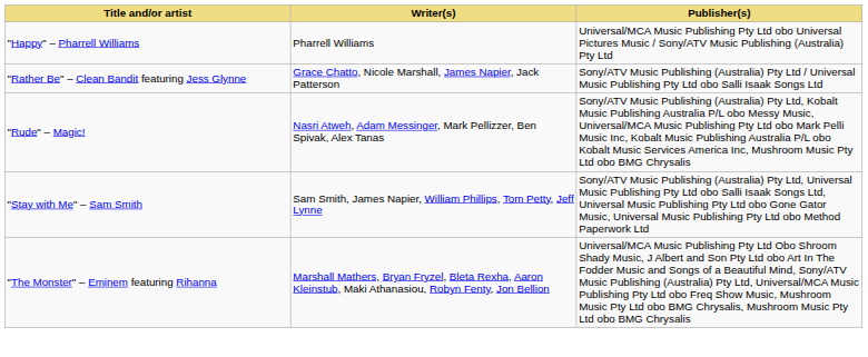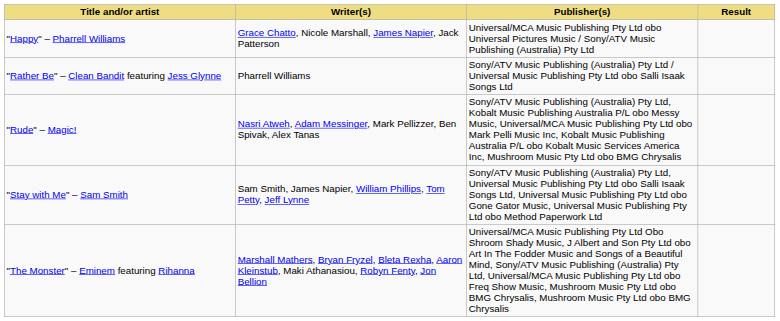+ column: Result
"Happy" – Pharrell Williams | Writer(s): Pharrell Williams -> Grace Chatto, Nicole Marshall, James Napier, Jack Patterson
"Rather Be" – Clean Bandit featuring Jess Glynne | Writer(s): Grace Chatto, Nicole Marshall, James Napier, Jack Patterson -> Pharrell Williams
